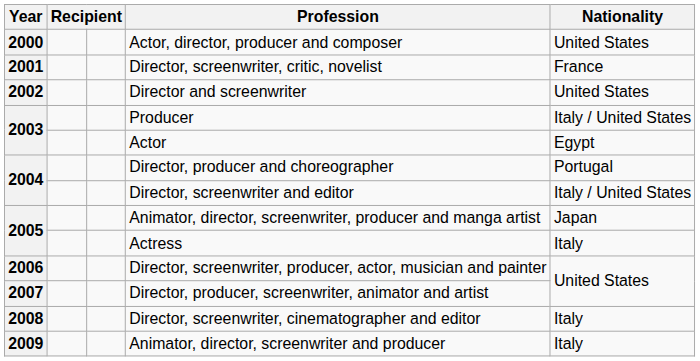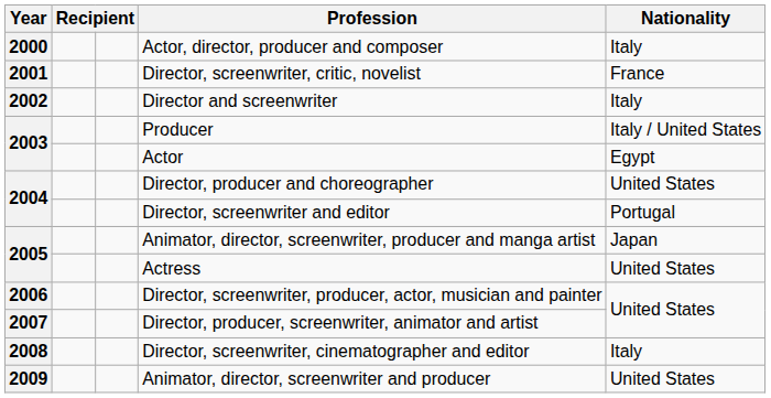Actor, director, producer and composer | Nationality: United States -> Italy
Director and screenwriter | Nationality: United States -> Italy
Director, producer and choreographer | Nationality: Portugal -> United States
Director, screenwriter and editor | Nationality: Italy / United States -> Portugal
Actress | Nationality: Italy -> United States
Animator, director, screenwriter and producer | Nationality: Italy -> United States
